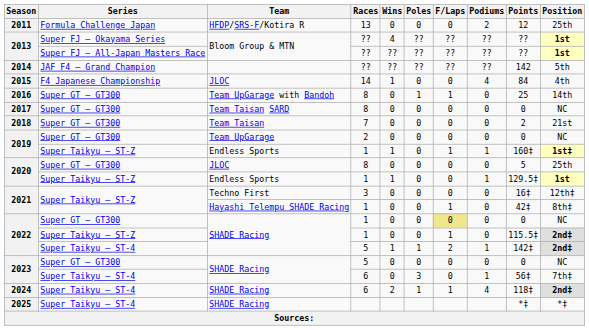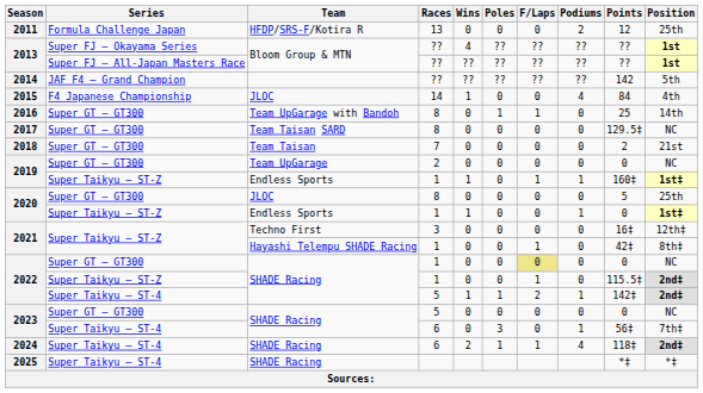2017 | Points: 0 -> 129.5‡
2020 / Super Taikyu – ST-Z | Points: 129.5‡ -> 0
2020 / Super Taikyu – ST-Z | Position: 1st -> 1st‡
